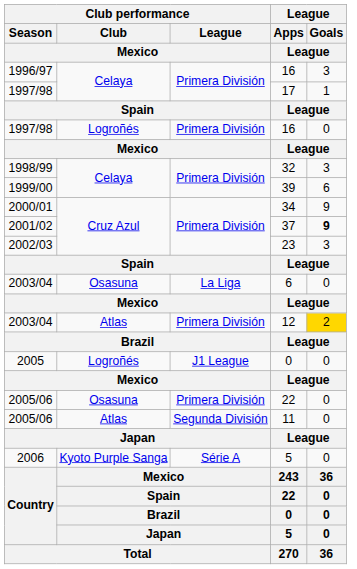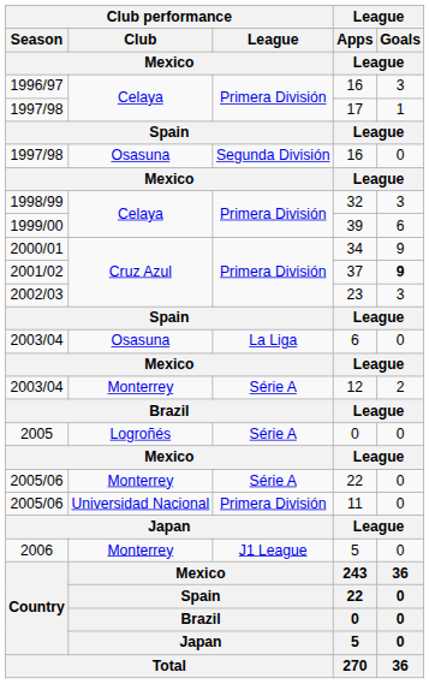1997/98 / 16 | Club performance / Club / Mexico: Logroñés -> Osasuna
1997/98 / 16 | Club performance / League / Mexico: Primera División -> Segunda División
12 | Club performance / Club / Mexico: Atlas -> Monterrey
12 | Club performance / League / Mexico: Primera División -> Série A
12 | League / Goals / League: gold background -> no background
2005 / 0 | Club performance / League / Mexico: J1 League -> Série A
2005/06 / 22 | Club performance / Club / Mexico: Osasuna -> Monterrey
2005/06 / 22 | Club performance / League / Mexico: Primera División -> Série A
11 | Club performance / Club / Mexico: Atlas -> Universidad Nacional
11 | Club performance / League / Mexico: Segunda División -> Primera División
2006 / 5 | Club performance / Club / Mexico: Kyoto Purple Sanga -> Monterrey
2006 / 5 | Club performance / League / Mexico: Série A -> J1 League
